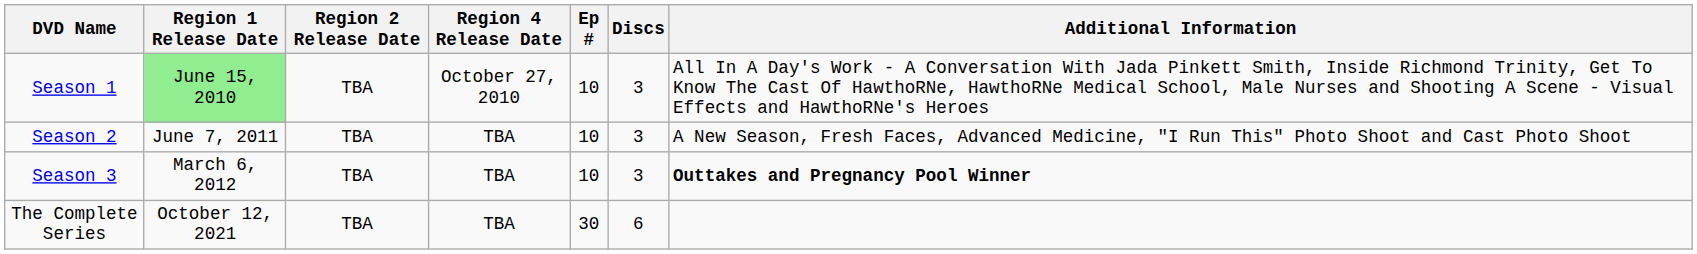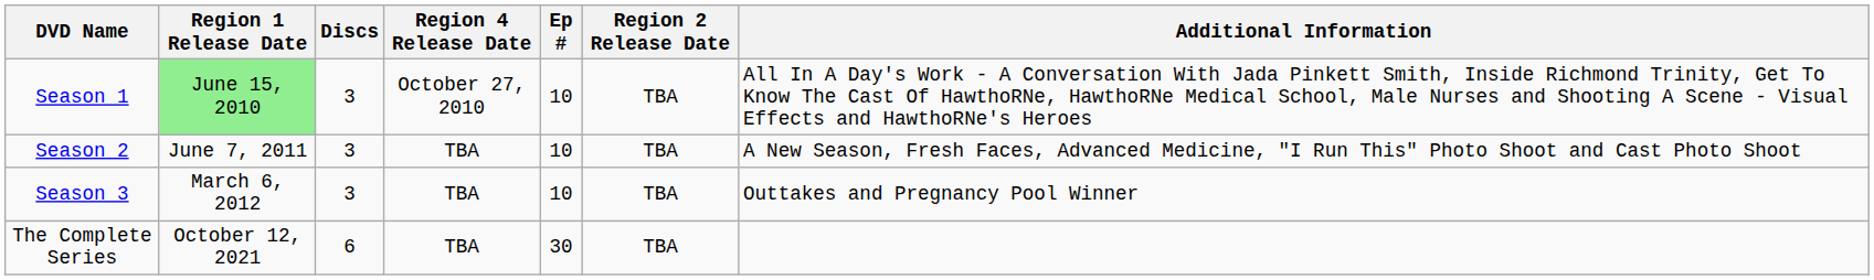columns swapped: Region 2 Release Date <-> Discs
Season 3 | Additional Information: bold -> normal
